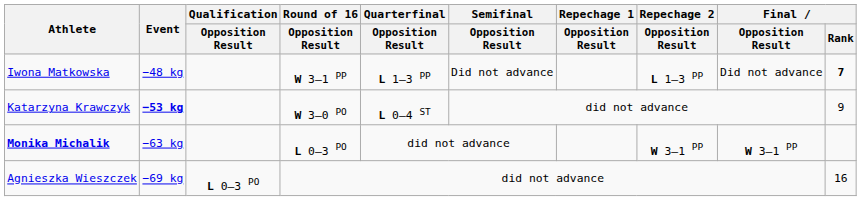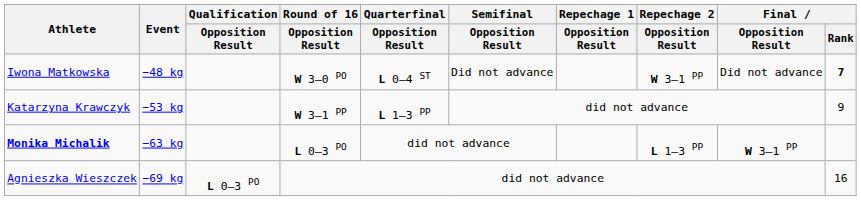Iwona Matkowska | Round of 16 / Opposition Result: W 3–1 PP -> W 3–0 PO
Iwona Matkowska | Quarterfinal / Opposition Result: L 1–3 PP -> L 0–4 ST
Iwona Matkowska | Repechage 2 / Opposition Result: L 1–3 PP -> W 3–1 PP
Katarzyna Krawczyk | Event: bold -> normal
Katarzyna Krawczyk | Round of 16 / Opposition Result: W 3–0 PO -> W 3–1 PP
Katarzyna Krawczyk | Quarterfinal / Opposition Result: L 0–4 ST -> L 1–3 PP
Monika Michalik | Repechage 2 / Opposition Result: W 3–1 PP -> L 1–3 PP
